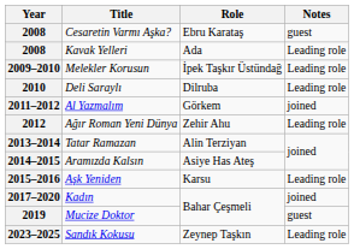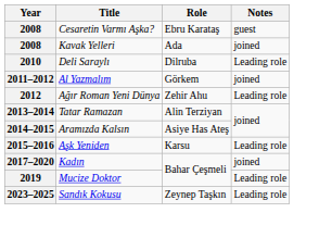2008 / Kavak Yelleri | Notes: Leading role -> joined
- row: 2009–2010 | Melekler Korusun | İpek Taşkır Üstündağ | Leading role
2019 | Notes: guest -> Leading role
